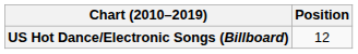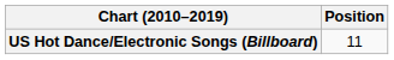US Hot Dance/Electronic Songs (Billboard) | Position: 12 -> 11
